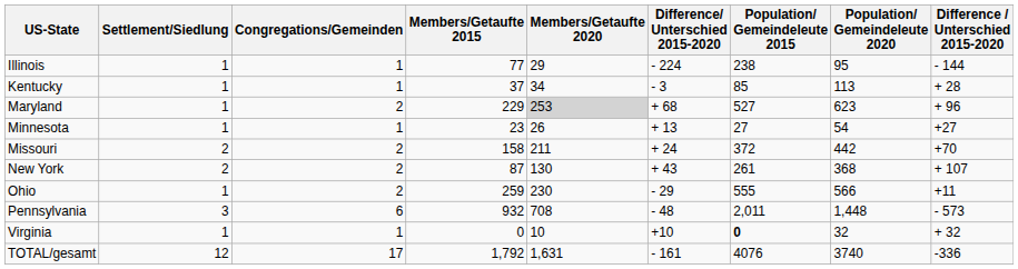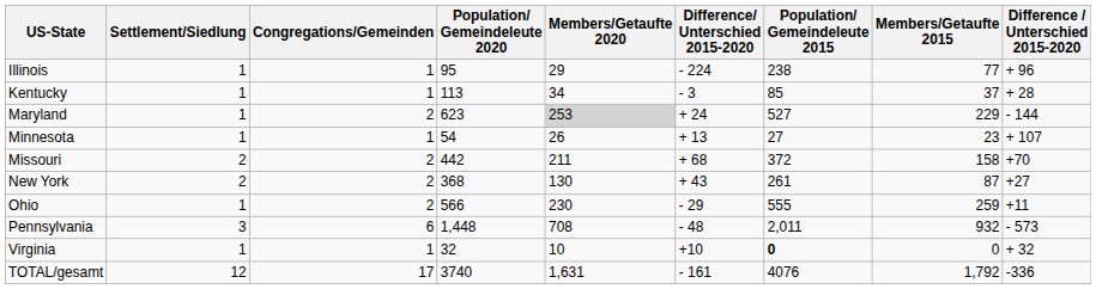columns swapped: Members/Getaufte 2015 <-> Population/ Gemeindeleute 2020
Illinois | Difference / Unterschied 2015-2020: - 144 -> + 96
Maryland | Difference/ Unterschied 2015-2020: + 68 -> + 24
Maryland | Difference / Unterschied 2015-2020: + 96 -> - 144
Minnesota | Difference / Unterschied 2015-2020: +27 -> + 107
Missouri | Difference/ Unterschied 2015-2020: + 24 -> + 68
New York | Difference / Unterschied 2015-2020: + 107 -> +27
